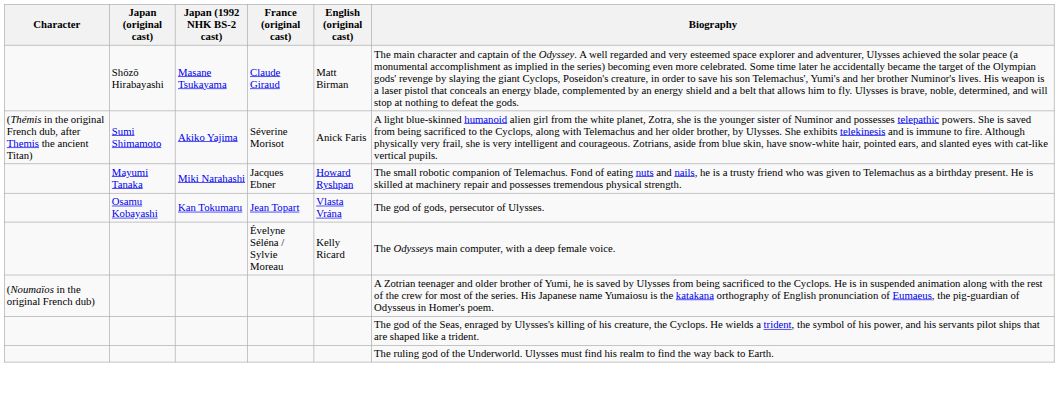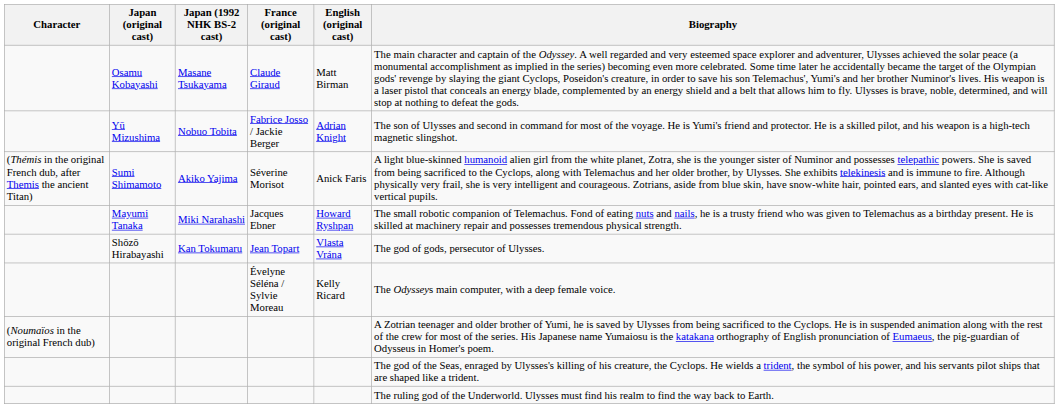Claude Giraud | Japan (original cast): Shōzō Hirabayashi -> Osamu Kobayashi
+ row: Yū Mizushima | Nobuo Tobita | Fabrice Josso / Jackie Berger | Adrian Knight | The son of Ulysses and second in command for most of the voyage. He is Yumi's friend and protector. He is a skilled pilot, and his weapon is a high-tech magnetic slingshot.
Jean Topart | Japan (original cast): Osamu Kobayashi -> Shōzō Hirabayashi
